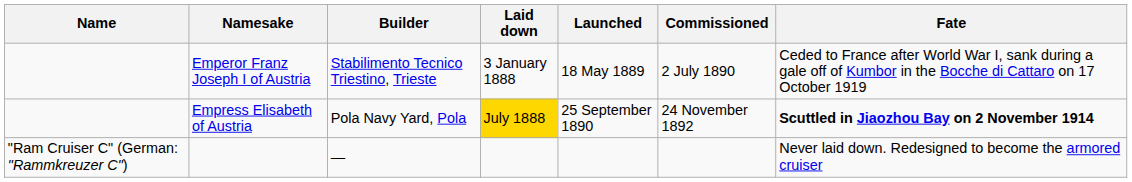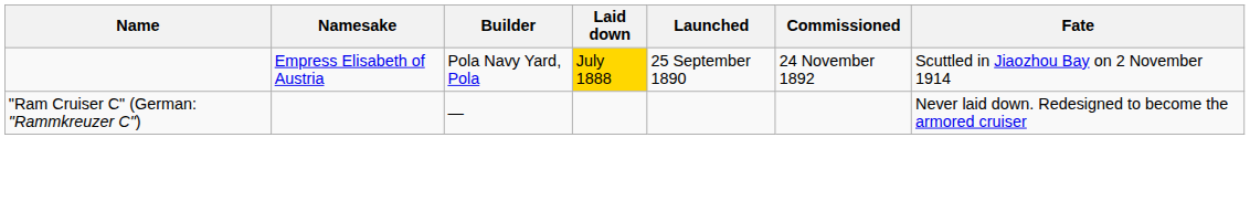- row: Emperor Franz Joseph I of Austria | Stabilimento Tecnico Triestino, Trieste | 3 January 1888 | 18 May 1889 | 2 July 1890 | Ceded to France after World War I, sank during a gale off of Kumbor in the Bocche di Cattaro on 17 October 1919
Empress Elisabeth of Austria | Fate: bold -> normal
